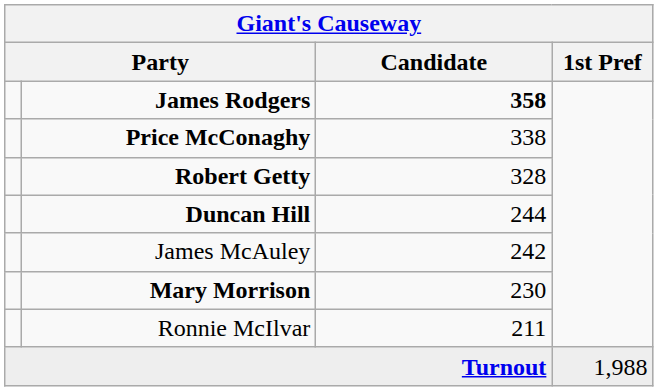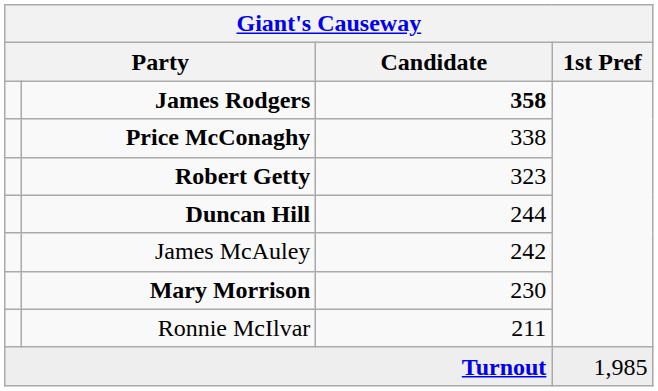Robert Getty | Candidate: 328 -> 323
Turnout | 1st Pref: 1,988 -> 1,985
